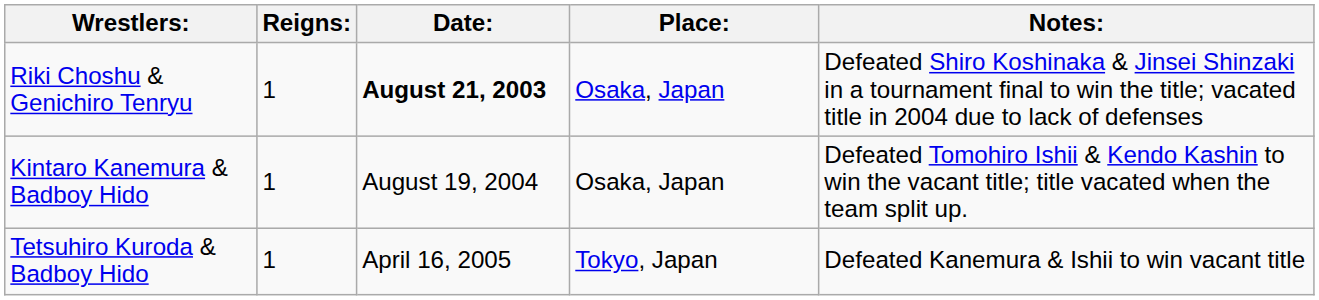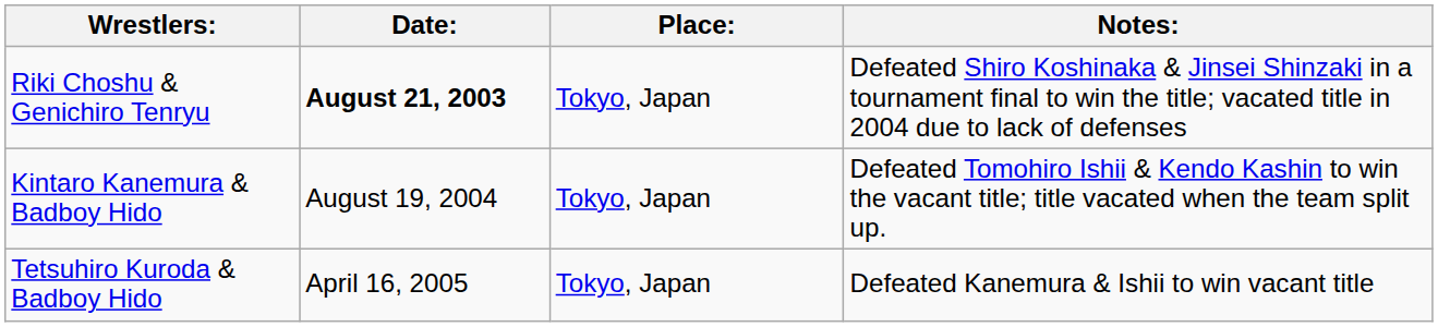- column: Reigns: | 1 | 1 | 1
Riki Choshu & Genichiro Tenryu | Place:: Osaka, Japan -> Tokyo, Japan
Kintaro Kanemura & Badboy Hido | Place:: Osaka, Japan -> Tokyo, Japan
